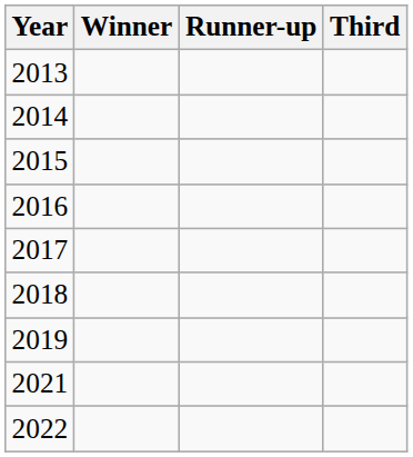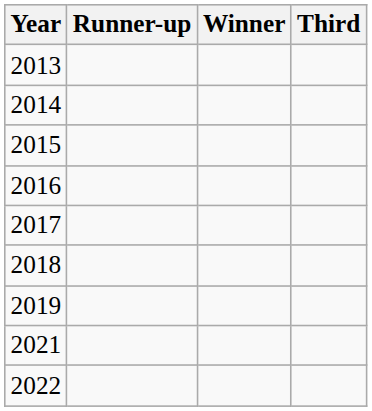columns swapped: Winner <-> Runner-up
